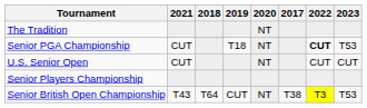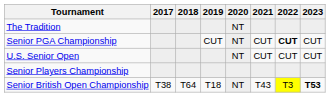columns swapped: 2017 <-> 2021
Senior PGA Championship | 2019: T18 -> CUT
Senior PGA Championship | 2023: T53 -> CUT
Senior British Open Championship | 2019: CUT -> T18
Senior British Open Championship | 2023: normal -> bold
